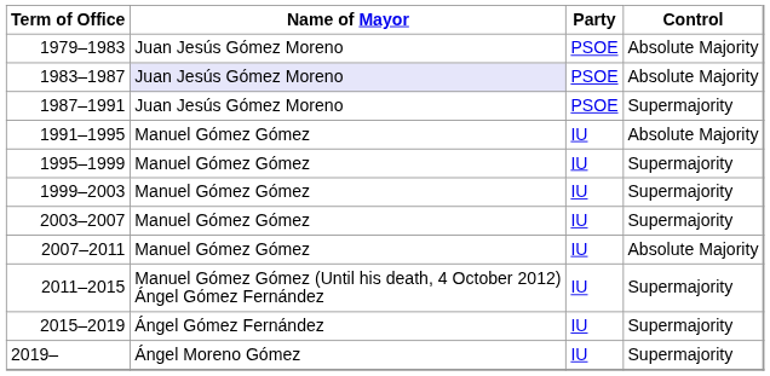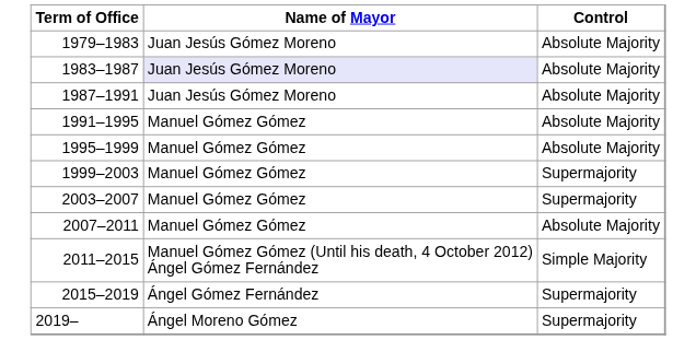- column: Party | PSOE | PSOE | PSOE | IU | IU | IU | IU | IU | IU | IU | IU
1987–1991 | Control: Supermajority -> Absolute Majority
1995–1999 | Control: Supermajority -> Absolute Majority
2011–2015 | Control: Supermajority -> Simple Majority
